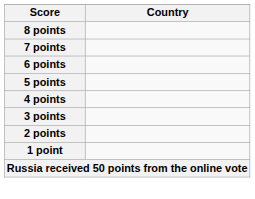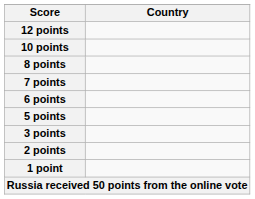+ row: 12 points
+ row: 10 points
- row: 4 points
